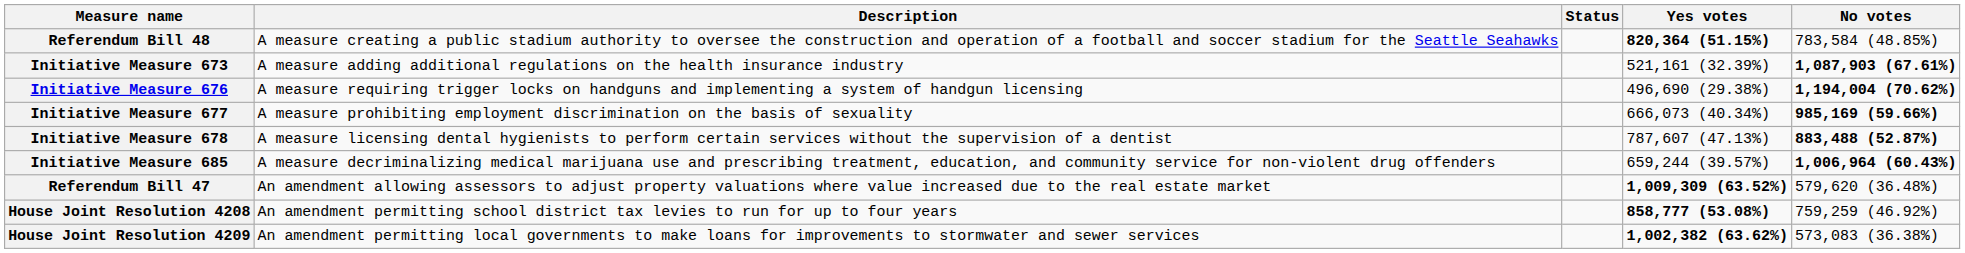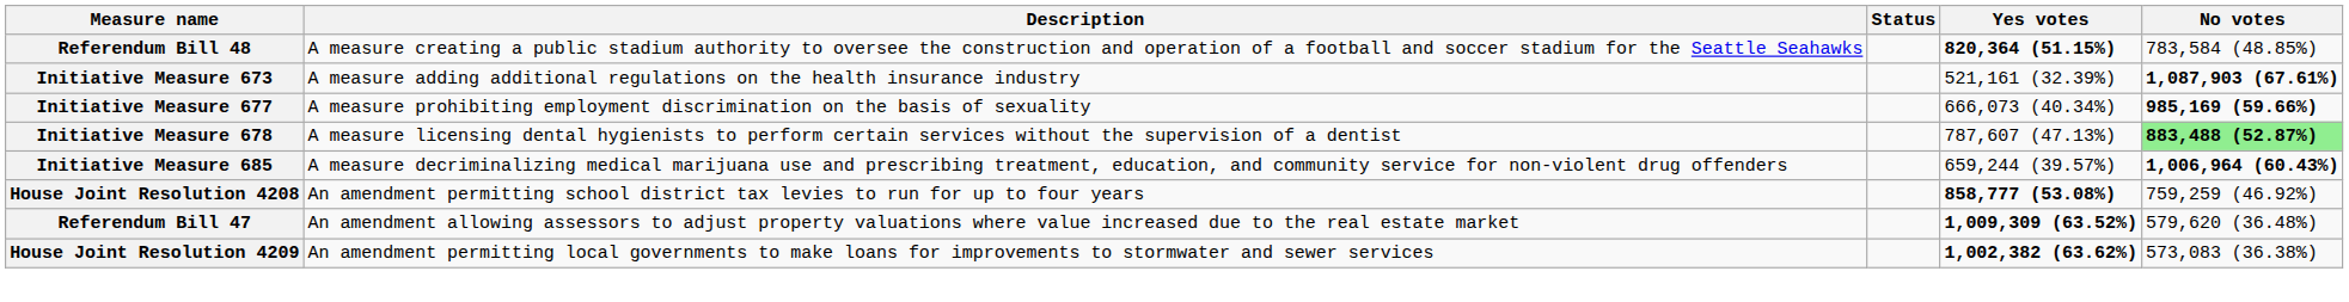- row: Initiative Measure 676 | A measure requiring trigger locks on handguns and implementing a system of handgun licensing | 496,690 (29.38%) | 1,194,004 (70.62%)
Initiative Measure 678 | No votes: no background -> lightgreen background
rows swapped: Referendum Bill 47 <-> House Joint Resolution 4208
